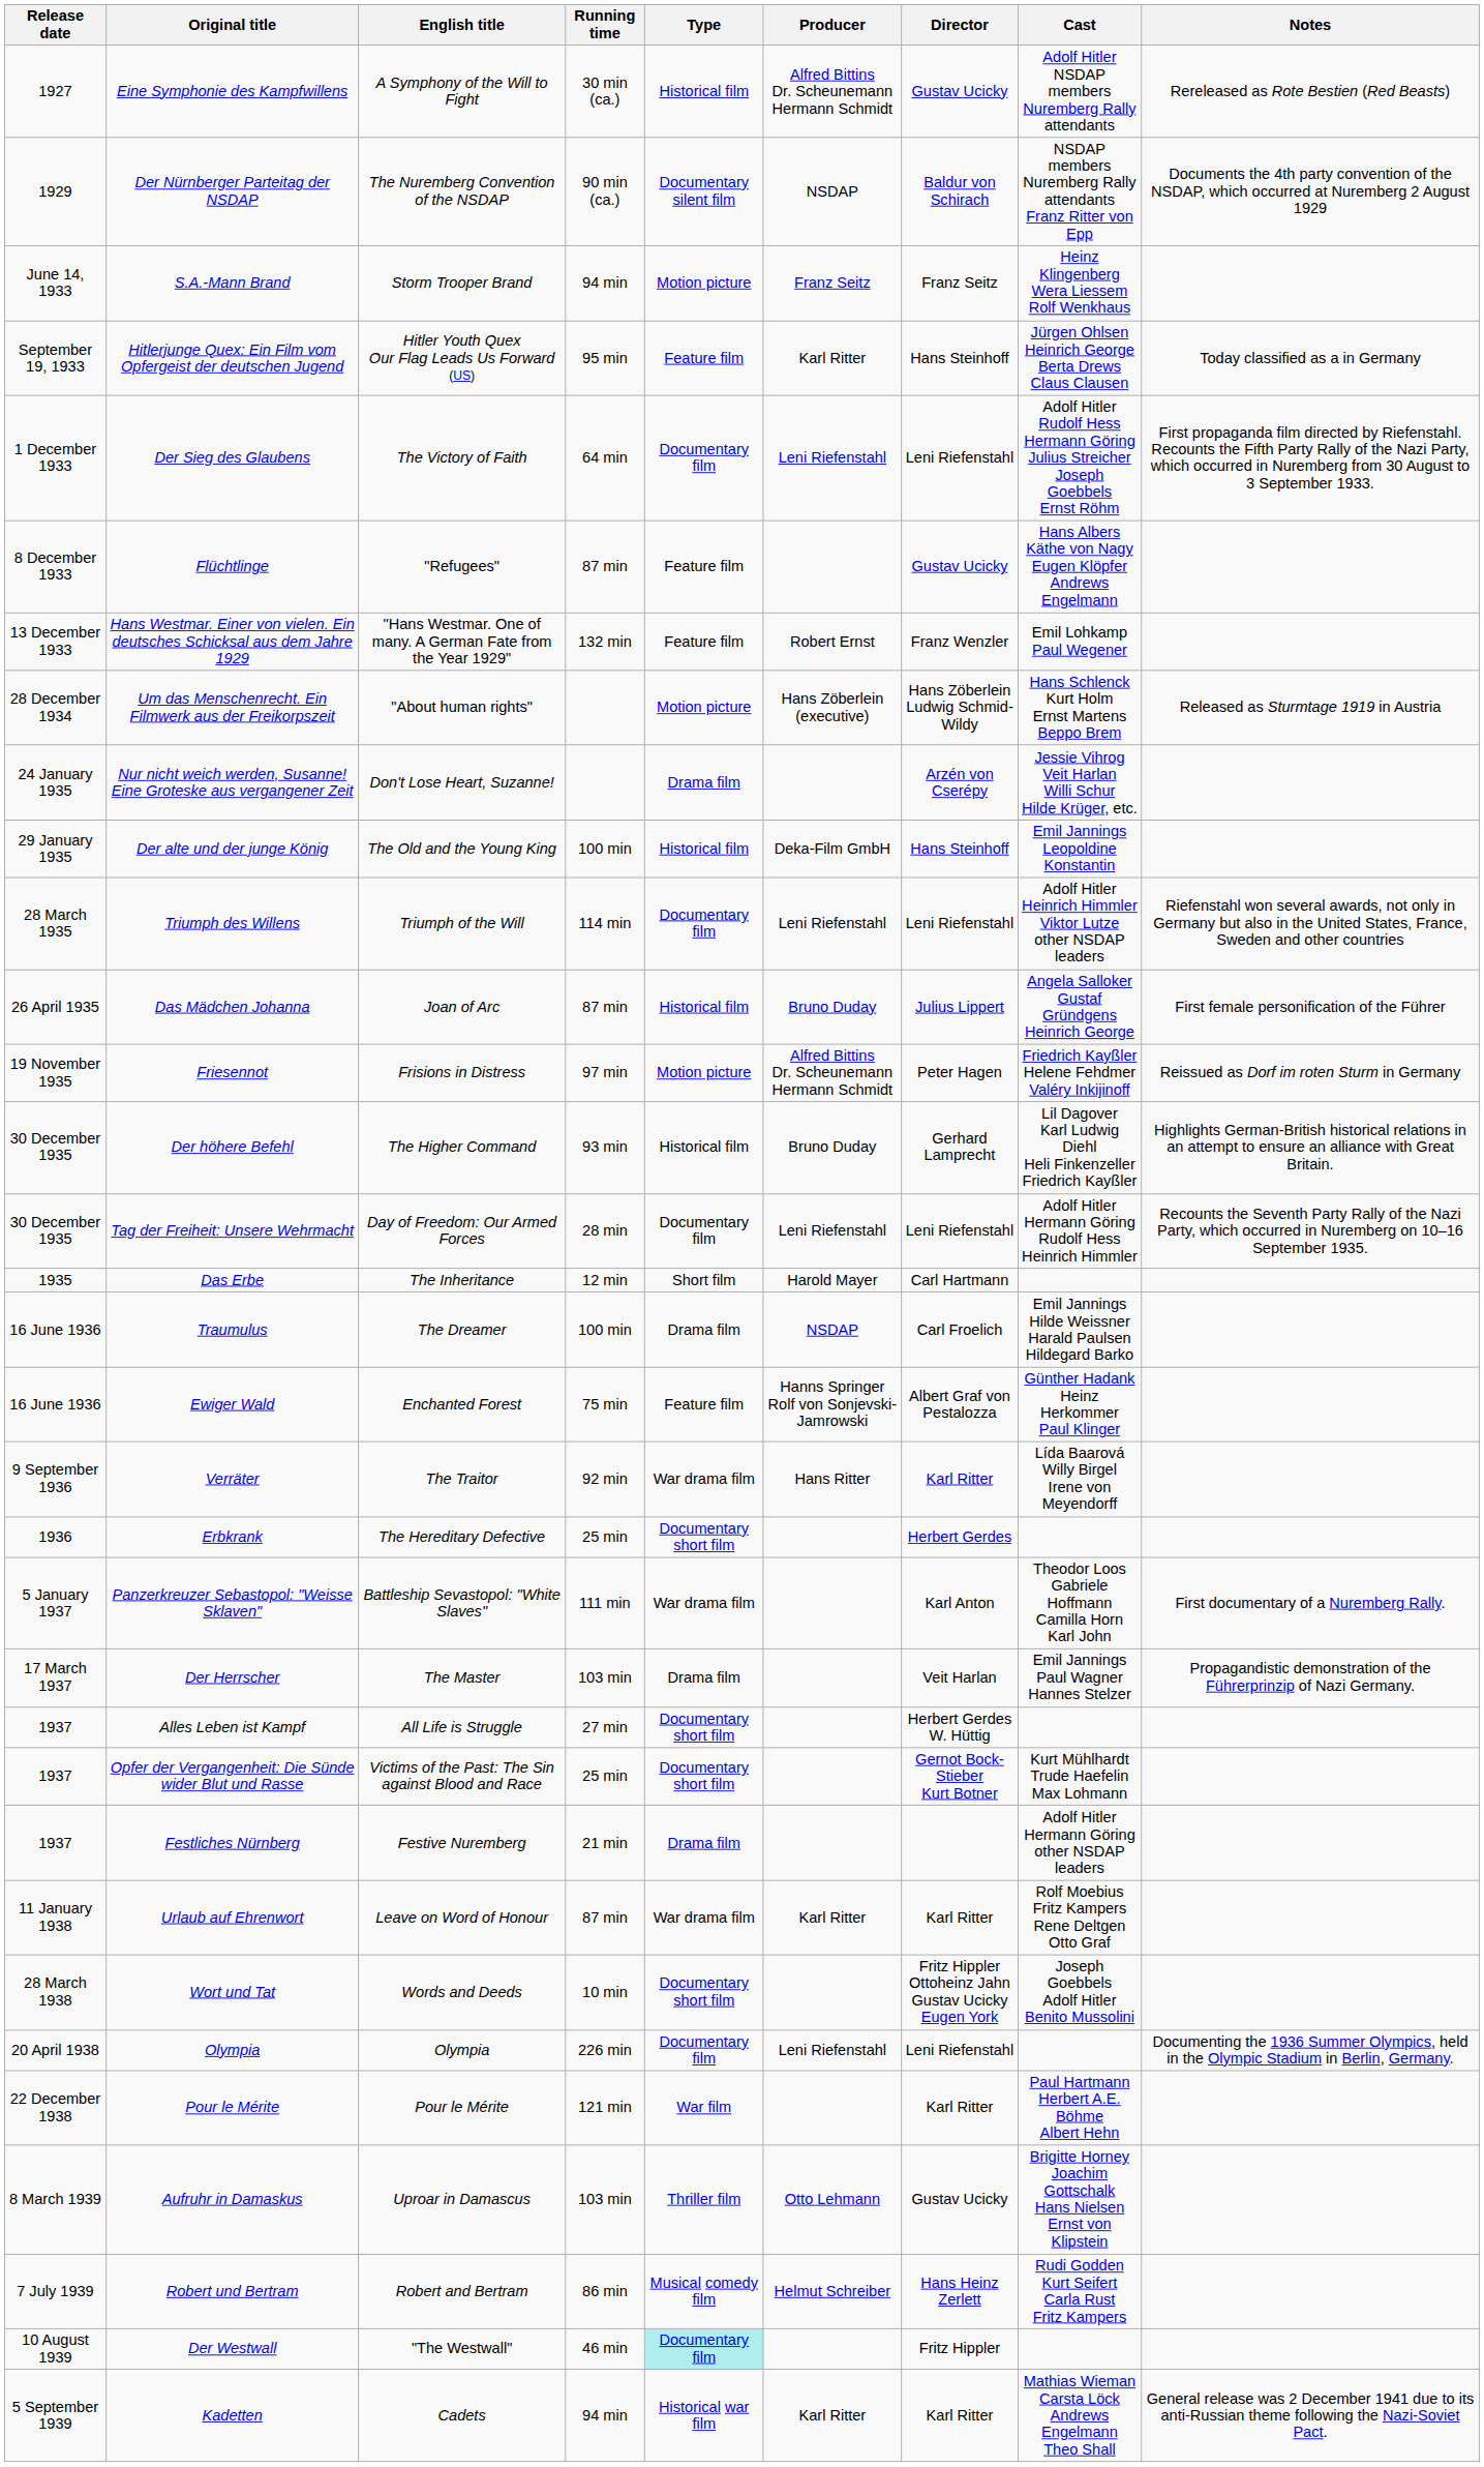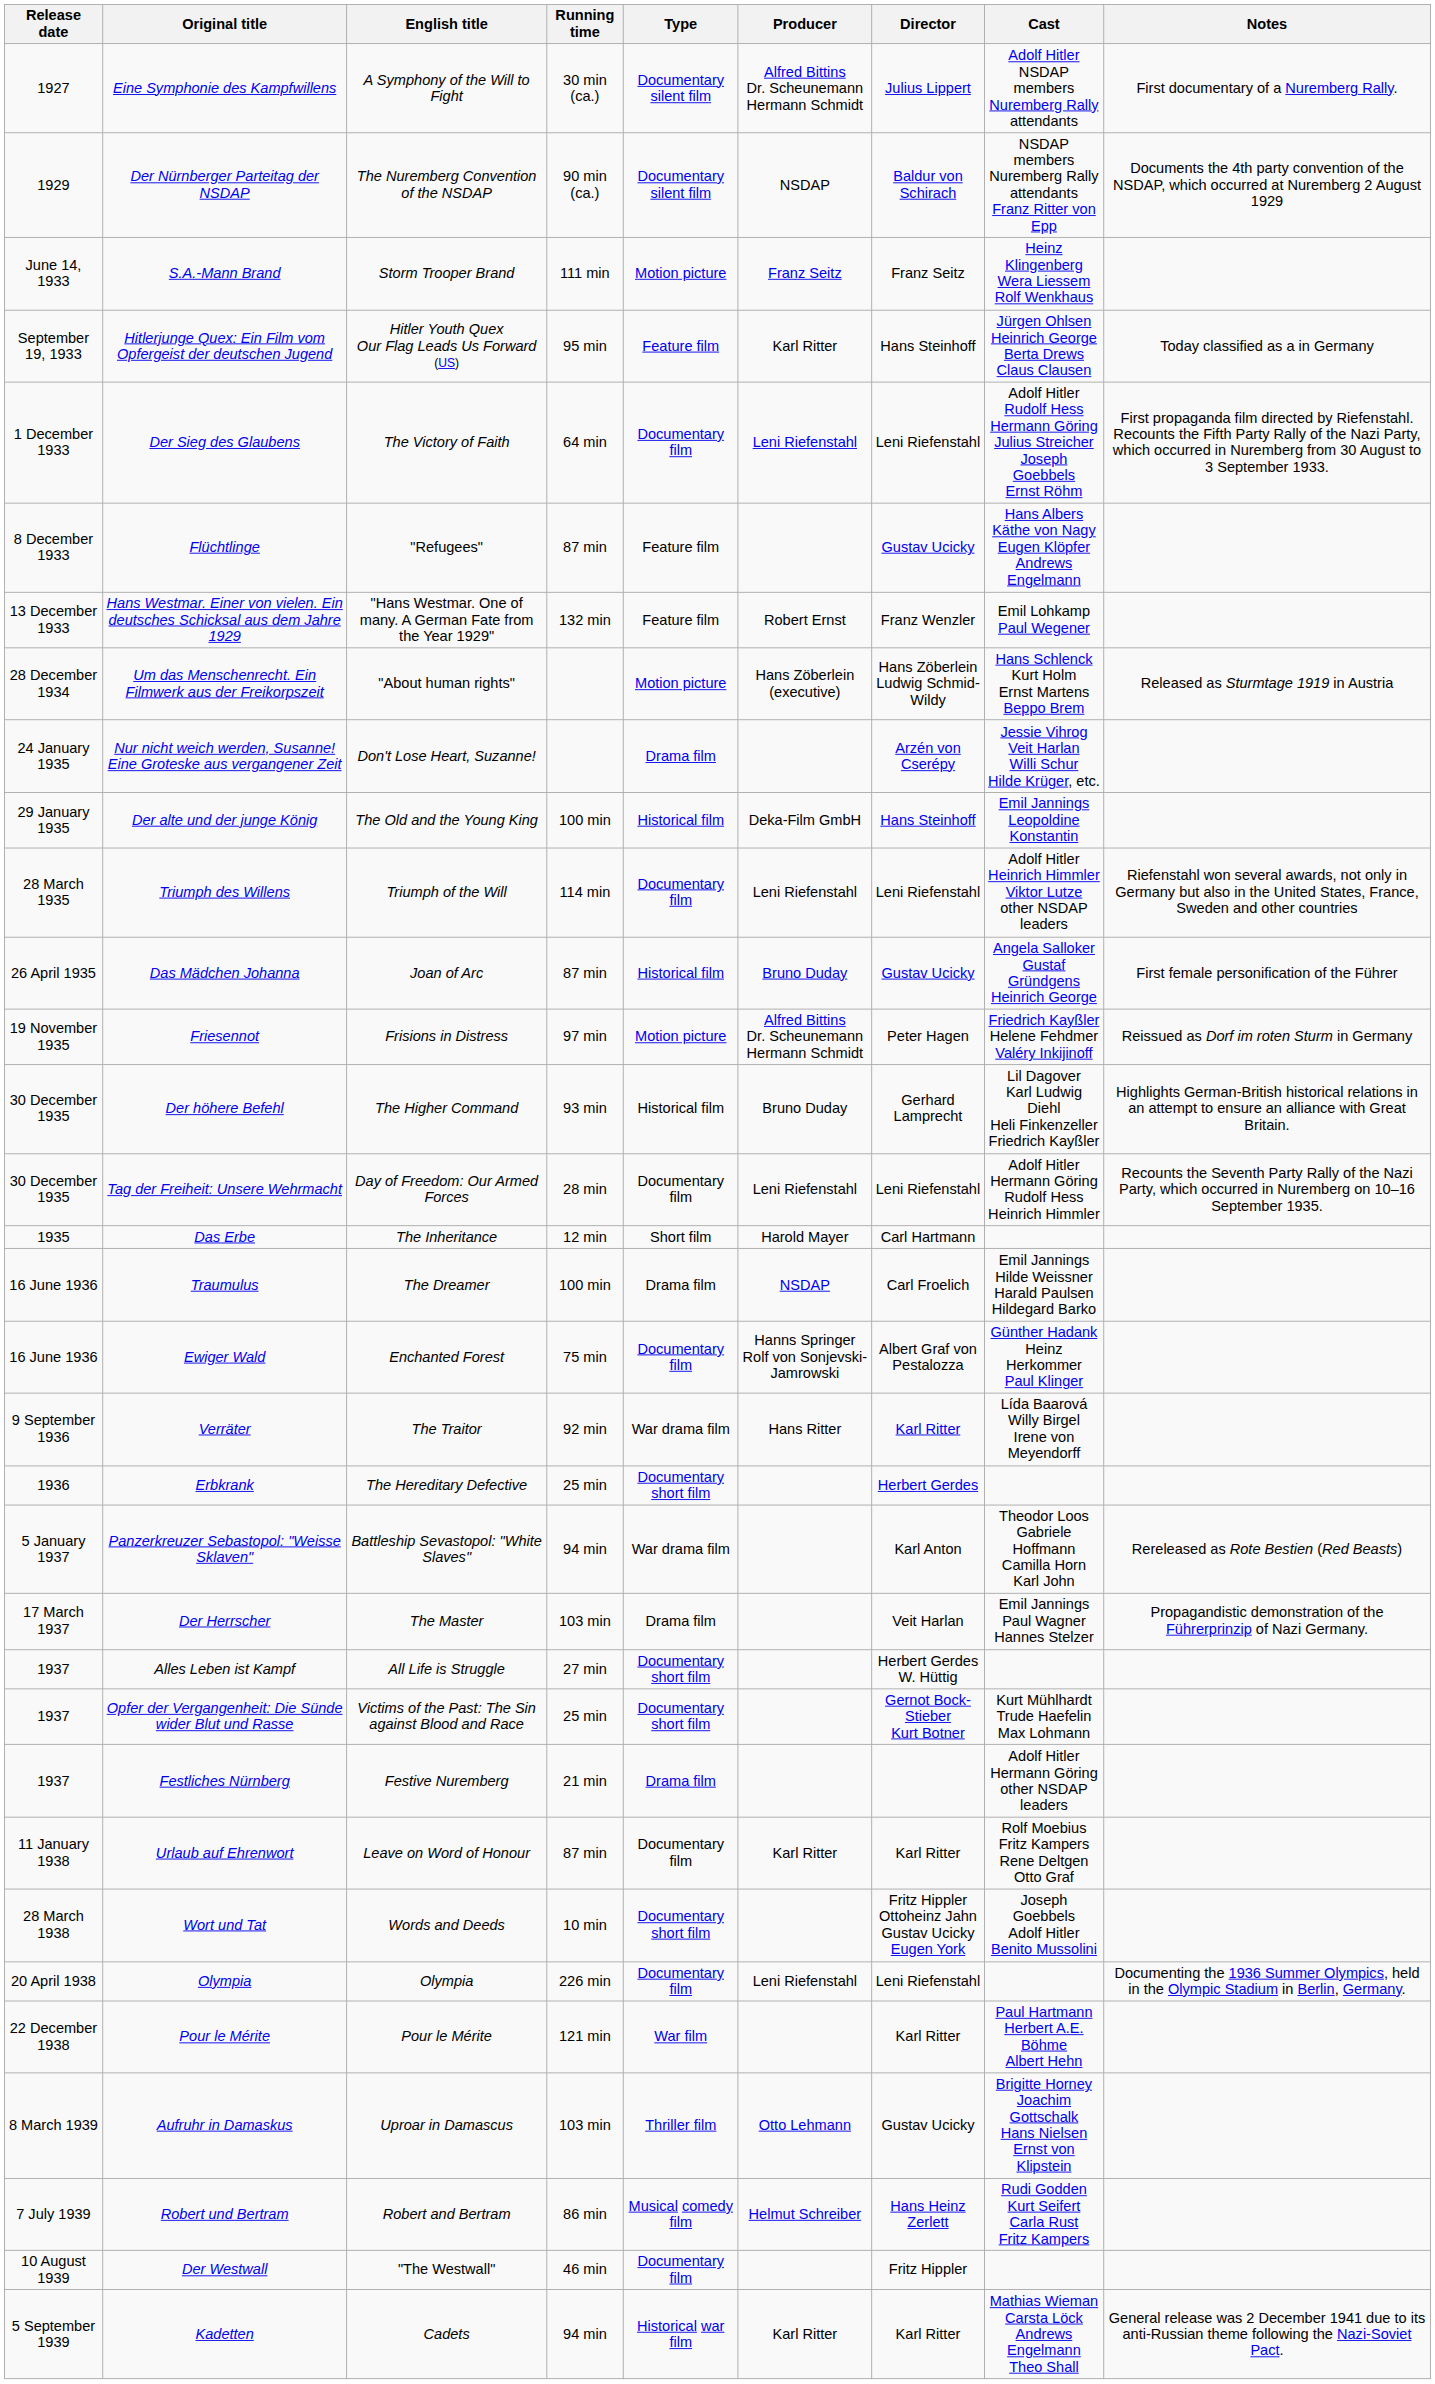Eine Symphonie des Kampfwillens | Type: Historical film -> Documentary silent film
Eine Symphonie des Kampfwillens | Director: Gustav Ucicky -> Julius Lippert
Eine Symphonie des Kampfwillens | Notes: Rereleased as Rote Bestien (Red Beasts) -> First documentary of a Nuremberg Rally.
S.A.-Mann Brand | Running time: 94 min -> 111 min
Das Mädchen Johanna | Director: Julius Lippert -> Gustav Ucicky
Ewiger Wald | Type: Feature film -> Documentary film
Panzerkreuzer Sebastopol: "Weisse Sklaven" | Running time: 111 min -> 94 min
Panzerkreuzer Sebastopol: "Weisse Sklaven" | Notes: First documentary of a Nuremberg Rally. -> Rereleased as Rote Bestien (Red Beasts)
Urlaub auf Ehrenwort | Type: War drama film -> Documentary film
Der Westwall | Type: paleturquoise background -> no background
